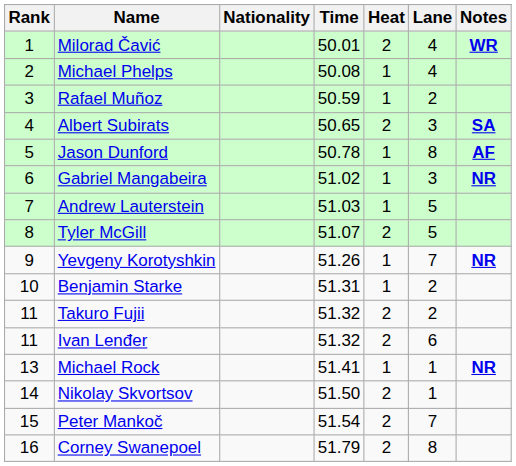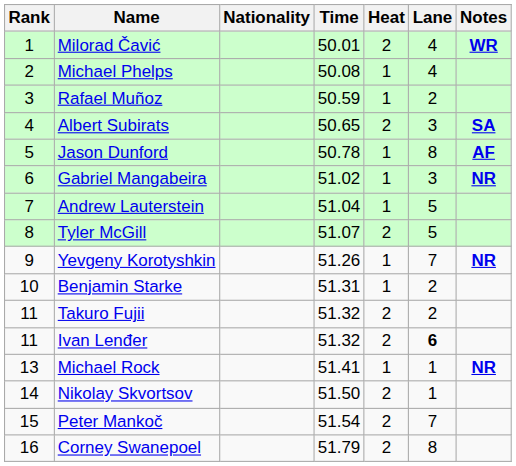Andrew Lauterstein | Time: 51.03 -> 51.04
Ivan Lenđer | Lane: normal -> bold
